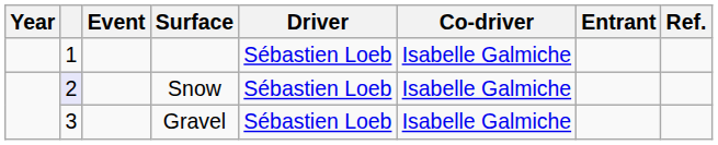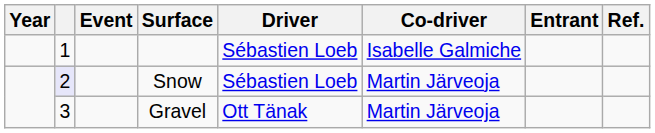Snow | Co-driver: Isabelle Galmiche -> Martin Järveoja
Gravel | Driver: Sébastien Loeb -> Ott Tänak
Gravel | Co-driver: Isabelle Galmiche -> Martin Järveoja
